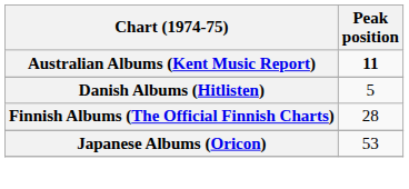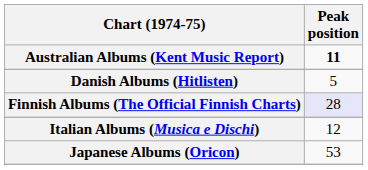Finnish Albums (The Official Finnish Charts) | Peak position: no background -> lavender background
+ row: Italian Albums (Musica e Dischi) | 12
